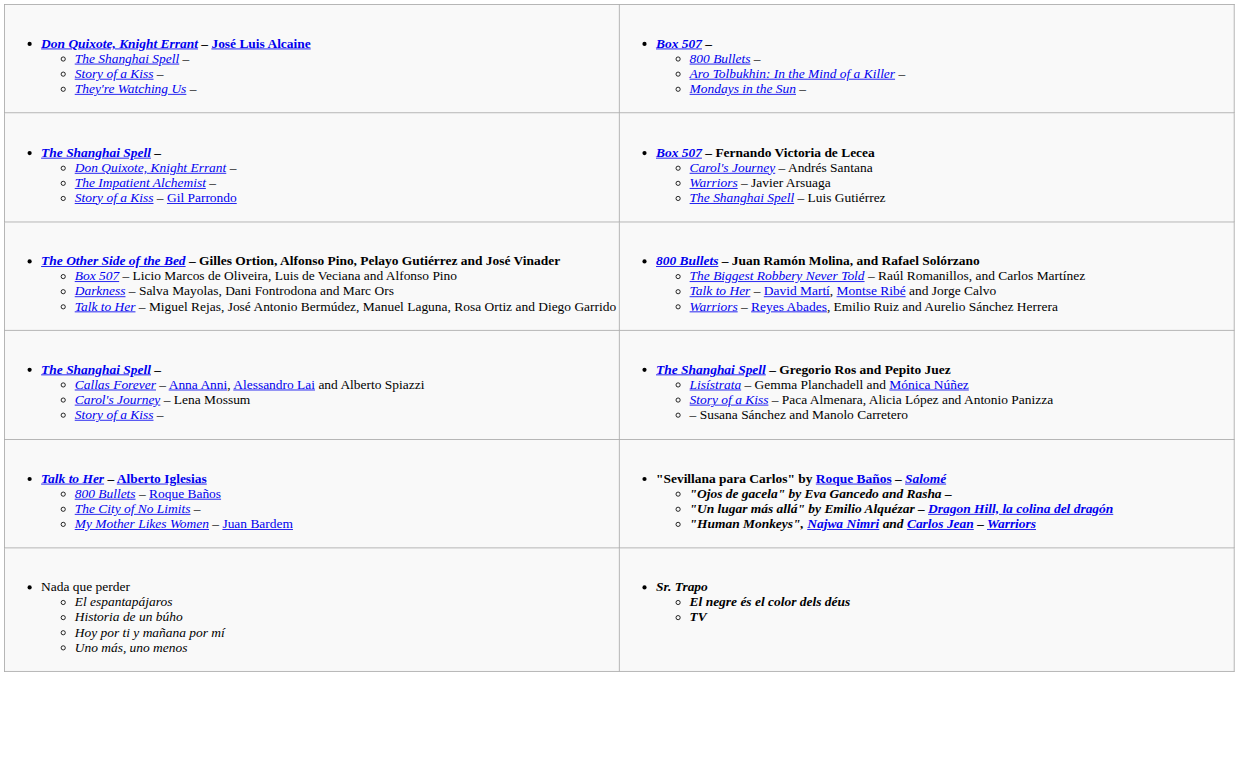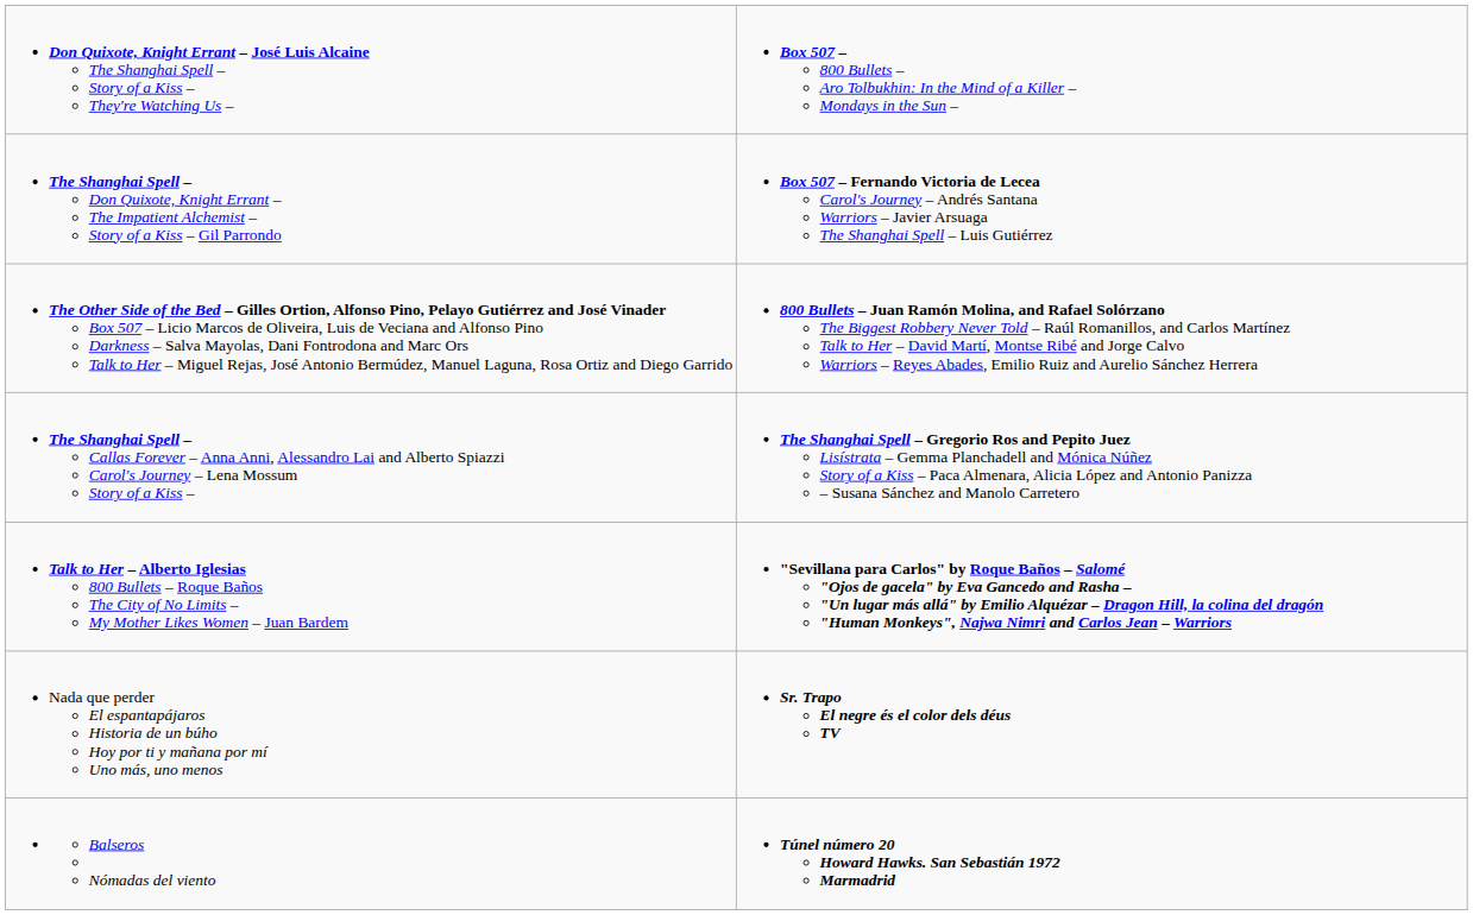+ row: Balseros Nómadas del viento | Túnel número 20 Howard Hawks. San Sebastián 1972 Marmadrid
